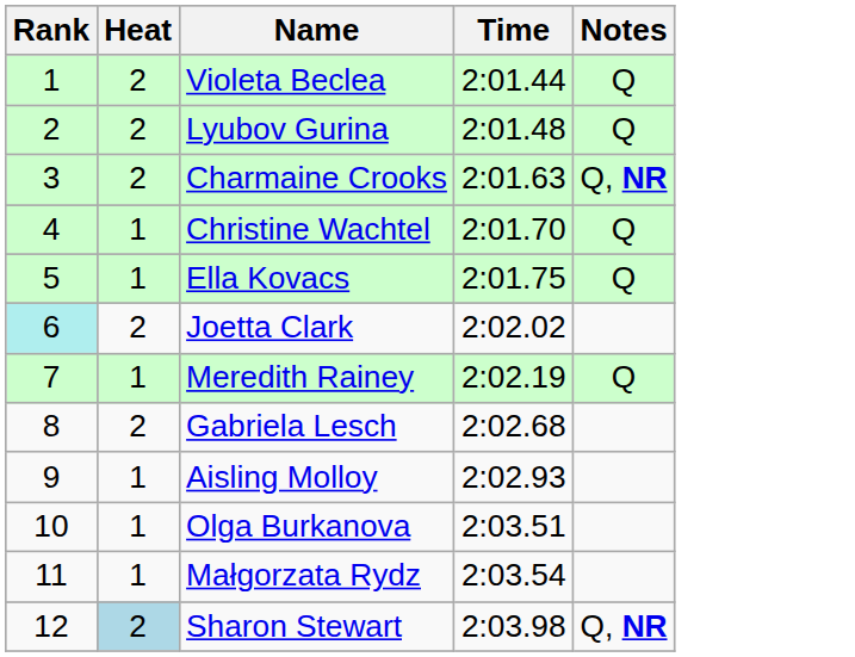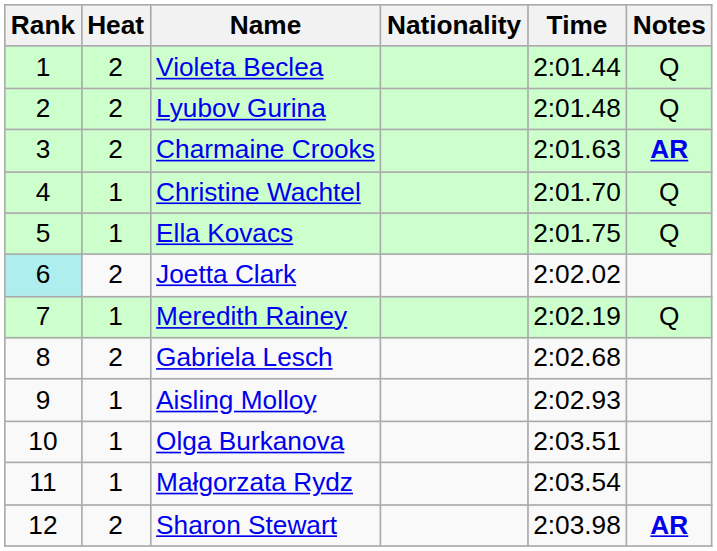+ column: Nationality
Charmaine Crooks | Notes: Q, NR -> AR
Sharon Stewart | Heat: lightblue background -> no background
Sharon Stewart | Notes: Q, NR -> AR
